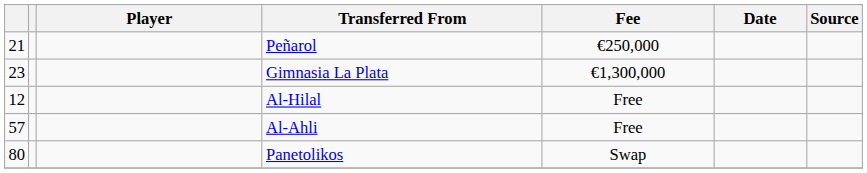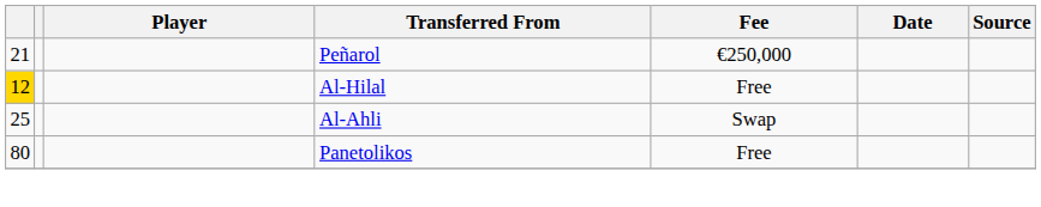- row: 23 | Gimnasia La Plata | €1,300,000
Al-Hilal | column 1: no background -> gold background
Al-Ahli | column 1: 57 -> 25
Al-Ahli | Fee: Free -> Swap
Panetolikos | Fee: Swap -> Free
